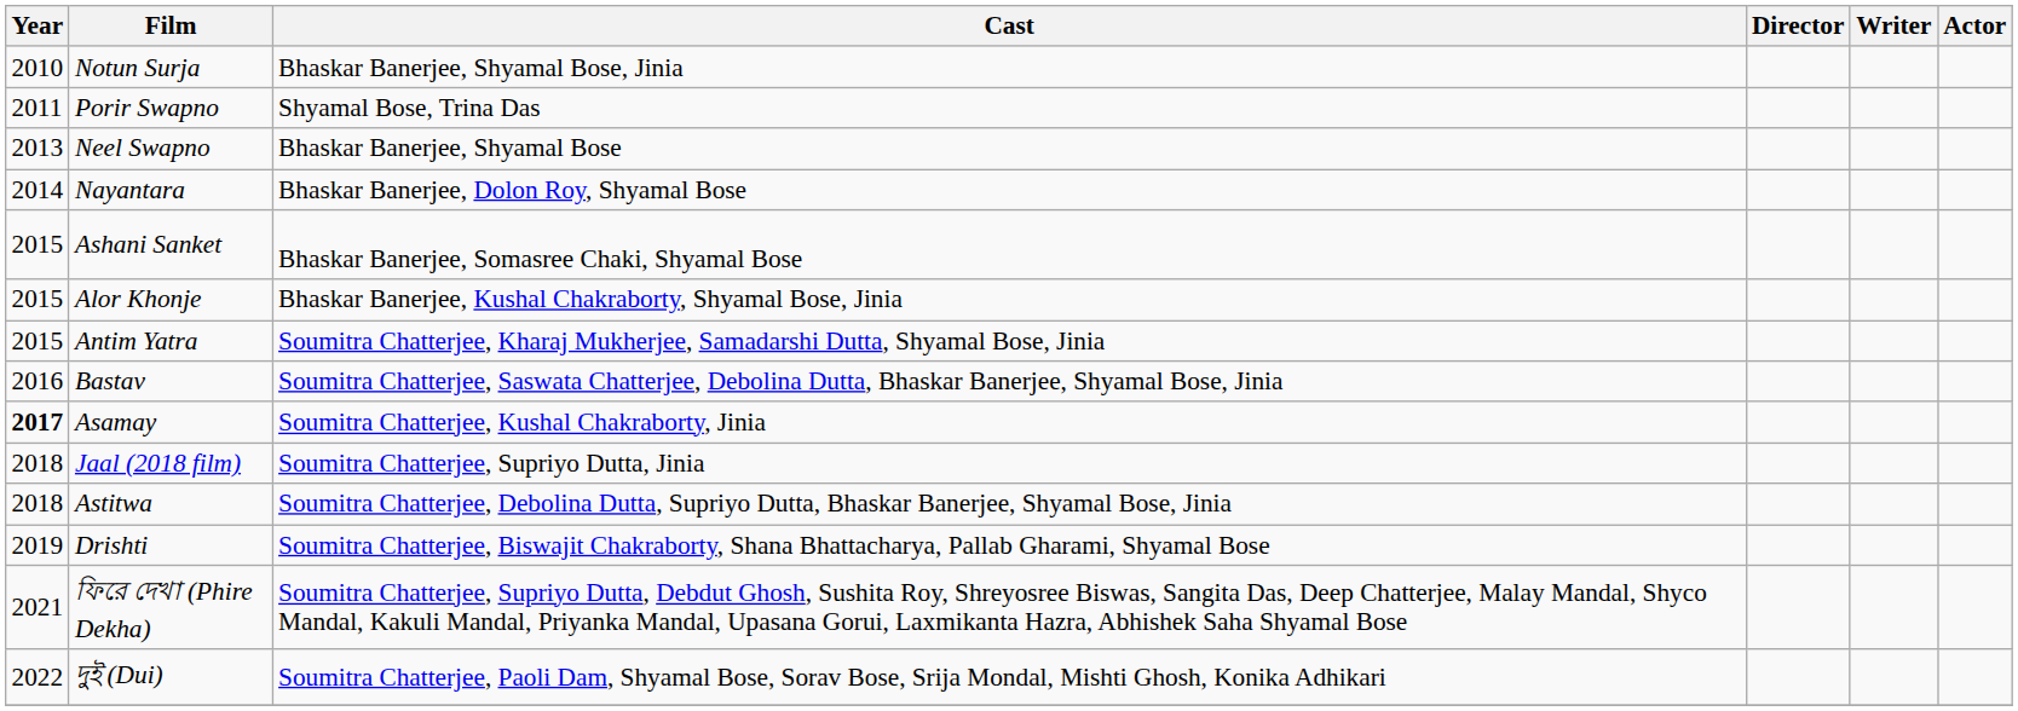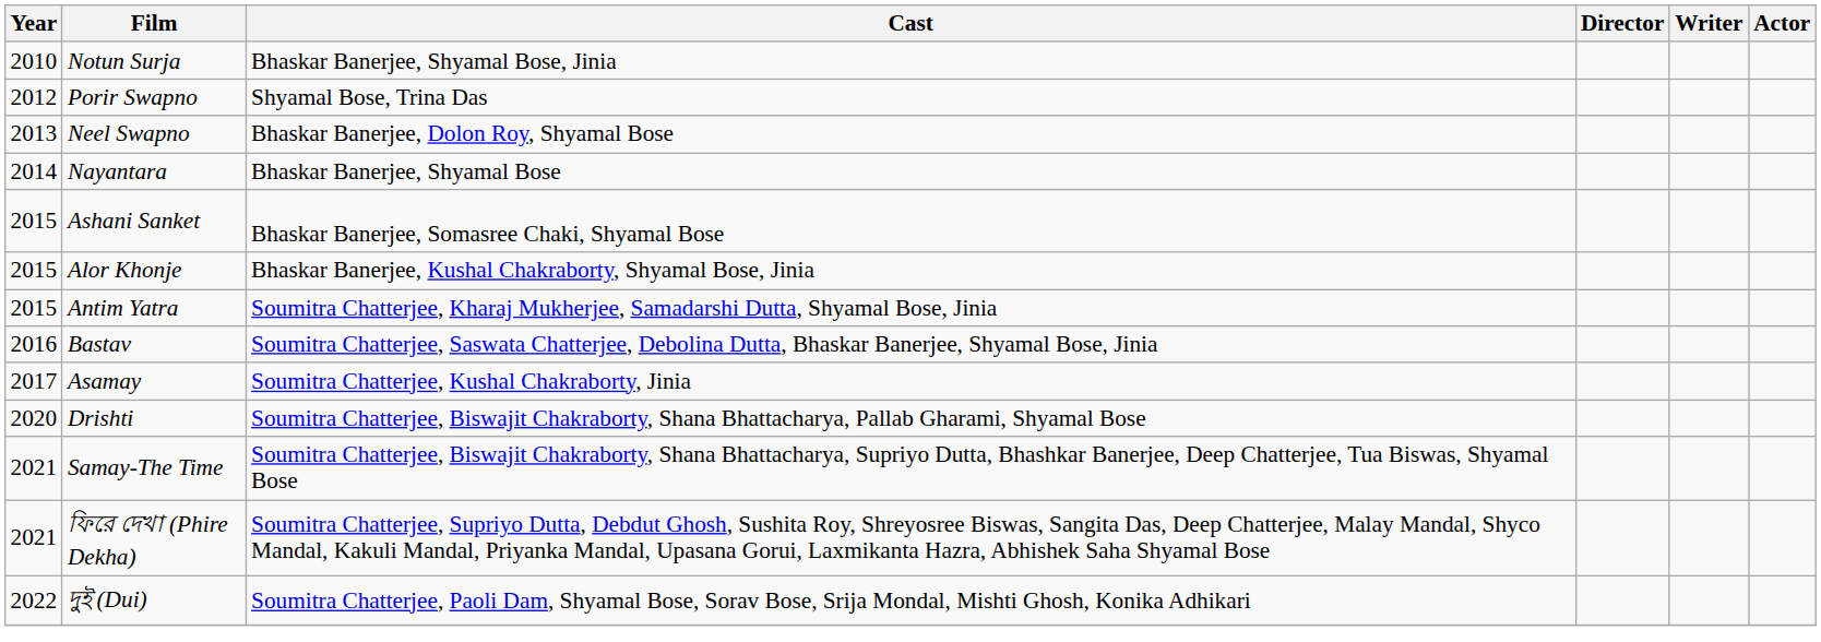Porir Swapno | Year: 2011 -> 2012
Neel Swapno | Cast: Bhaskar Banerjee, Shyamal Bose -> Bhaskar Banerjee, Dolon Roy, Shyamal Bose
Nayantara | Cast: Bhaskar Banerjee, Dolon Roy, Shyamal Bose -> Bhaskar Banerjee, Shyamal Bose
Asamay | Year: bold -> normal
- row: 2018 | Jaal (2018 film) | Soumitra Chatterjee, Supriyo Dutta, Jinia
- row: 2018 | Astitwa | Soumitra Chatterjee, Debolina Dutta, Supriyo Dutta, Bhaskar Banerjee, Shyamal Bose, Jinia
Drishti | Year: 2019 -> 2020
+ row: 2021 | Samay-The Time | Soumitra Chatterjee, Biswajit Chakraborty, Shana Bhattacharya, Supriyo Dutta, Bhashkar Banerjee, Deep Chatterjee, Tua Biswas, Shyamal Bose
